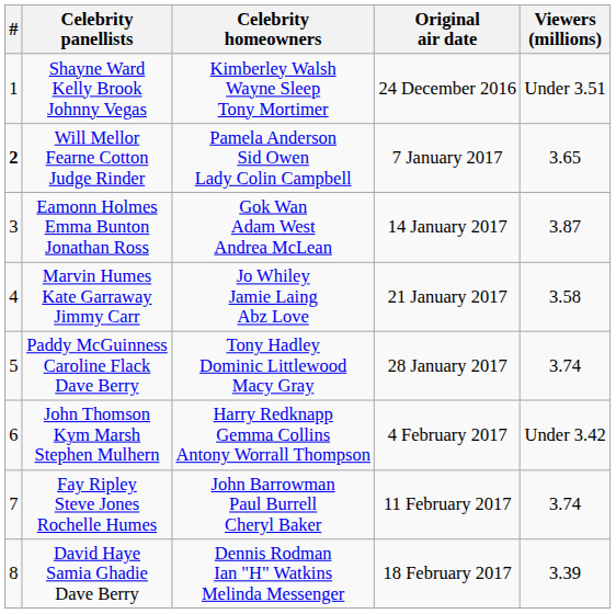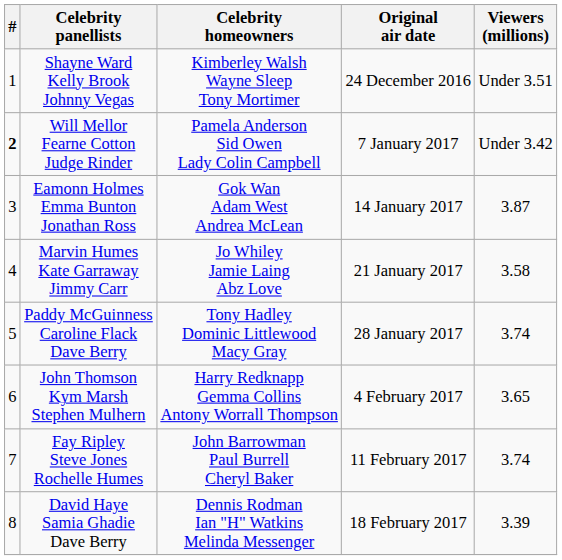Will Mellor Fearne Cotton Judge Rinder | Viewers (millions): 3.65 -> Under 3.42
John Thomson Kym Marsh Stephen Mulhern | Viewers (millions): Under 3.42 -> 3.65
